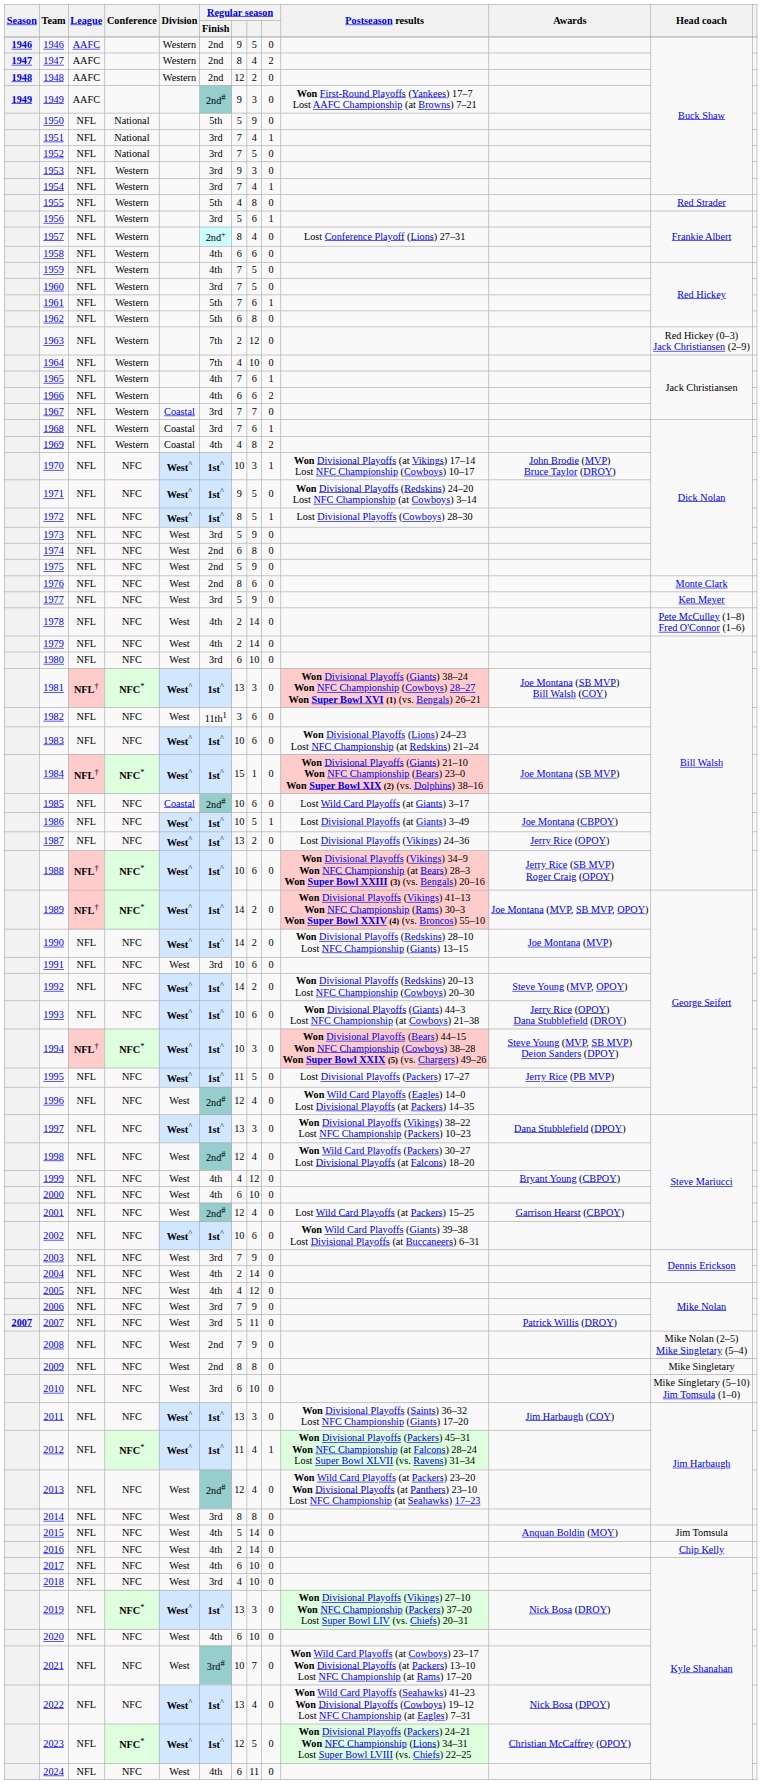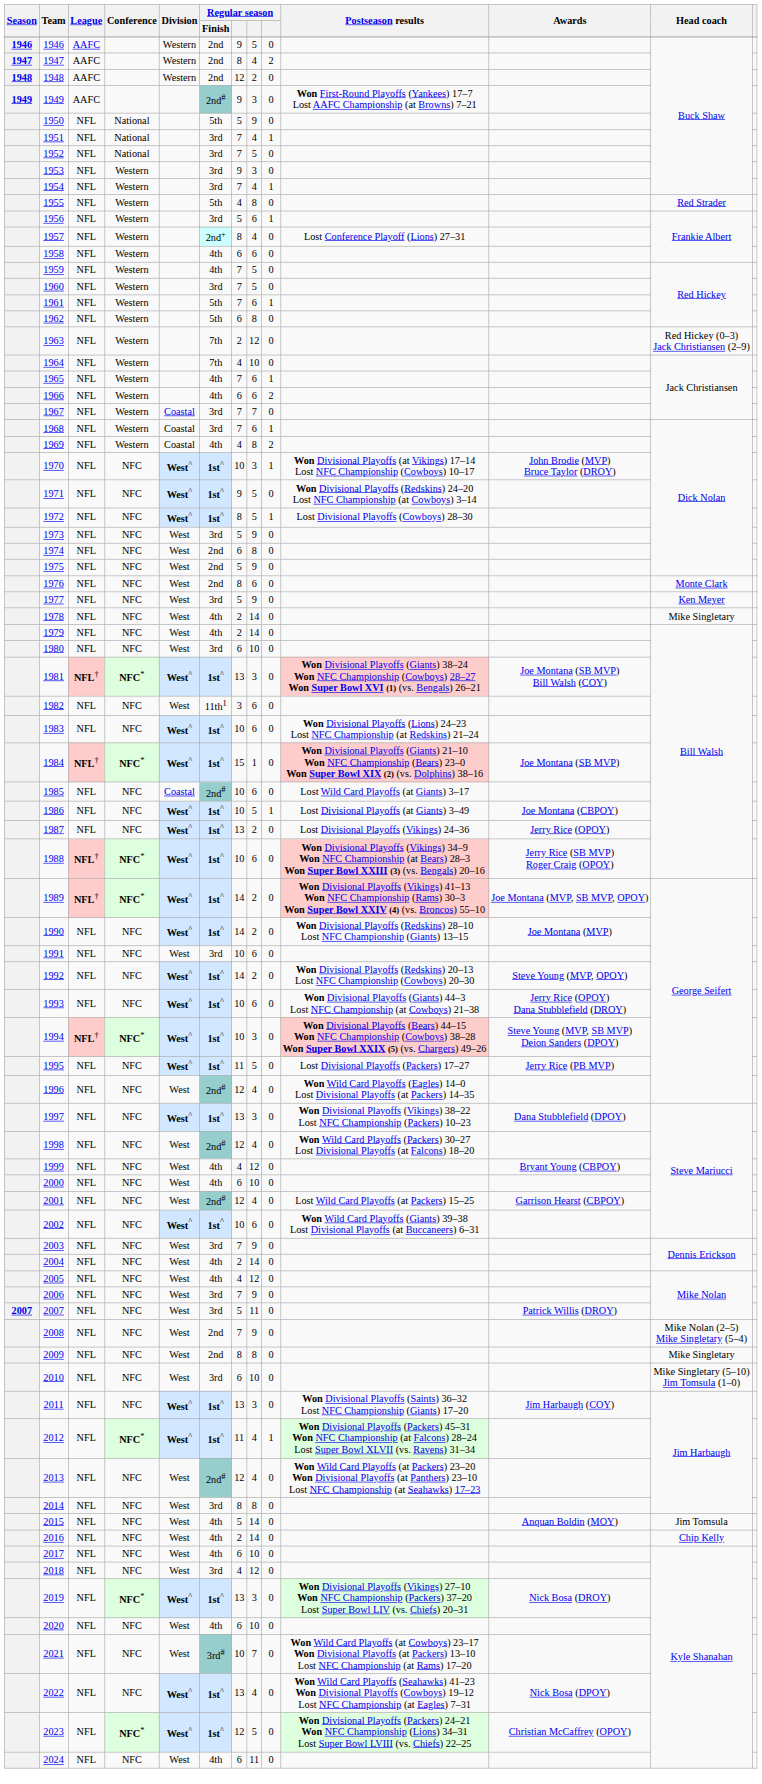1978 | Head coach: Pete McCulley (1–8) Fred O'Connor (1–6) -> Mike Singletary
2018 | column 8: 10 -> 12
